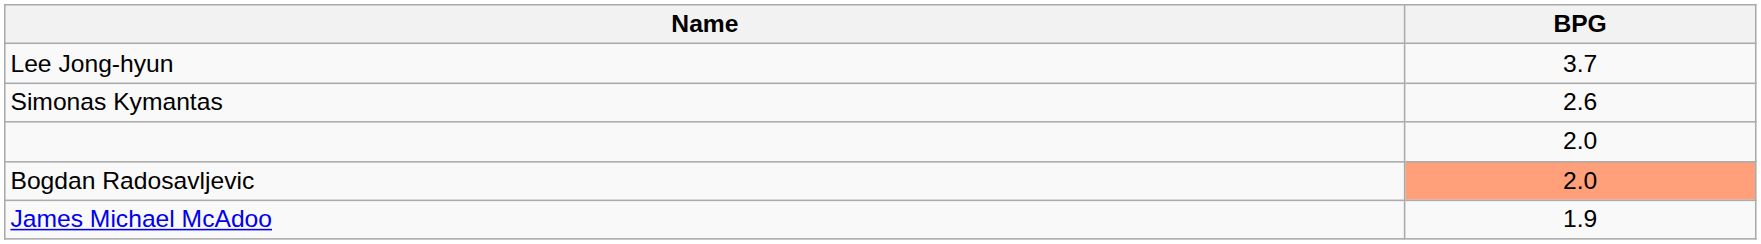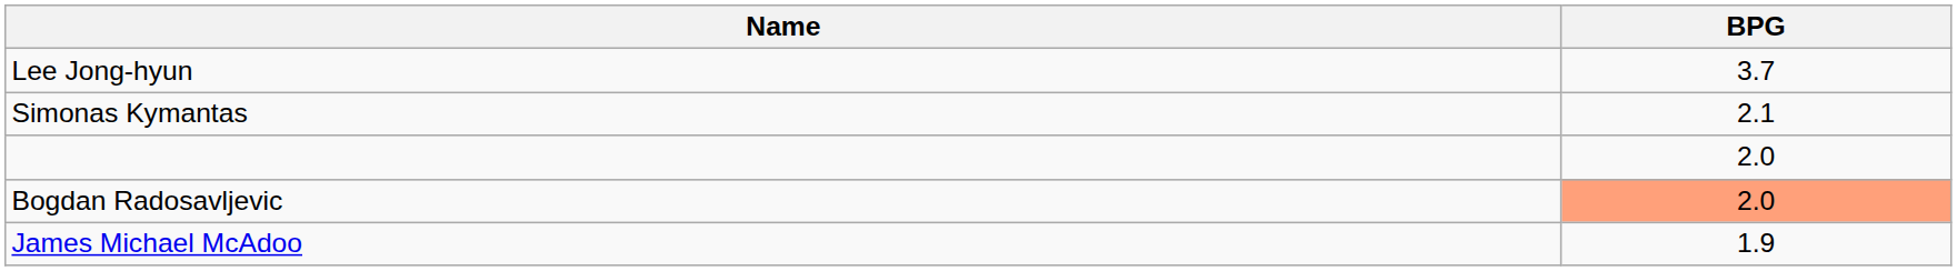Simonas Kymantas | BPG: 2.6 -> 2.1
